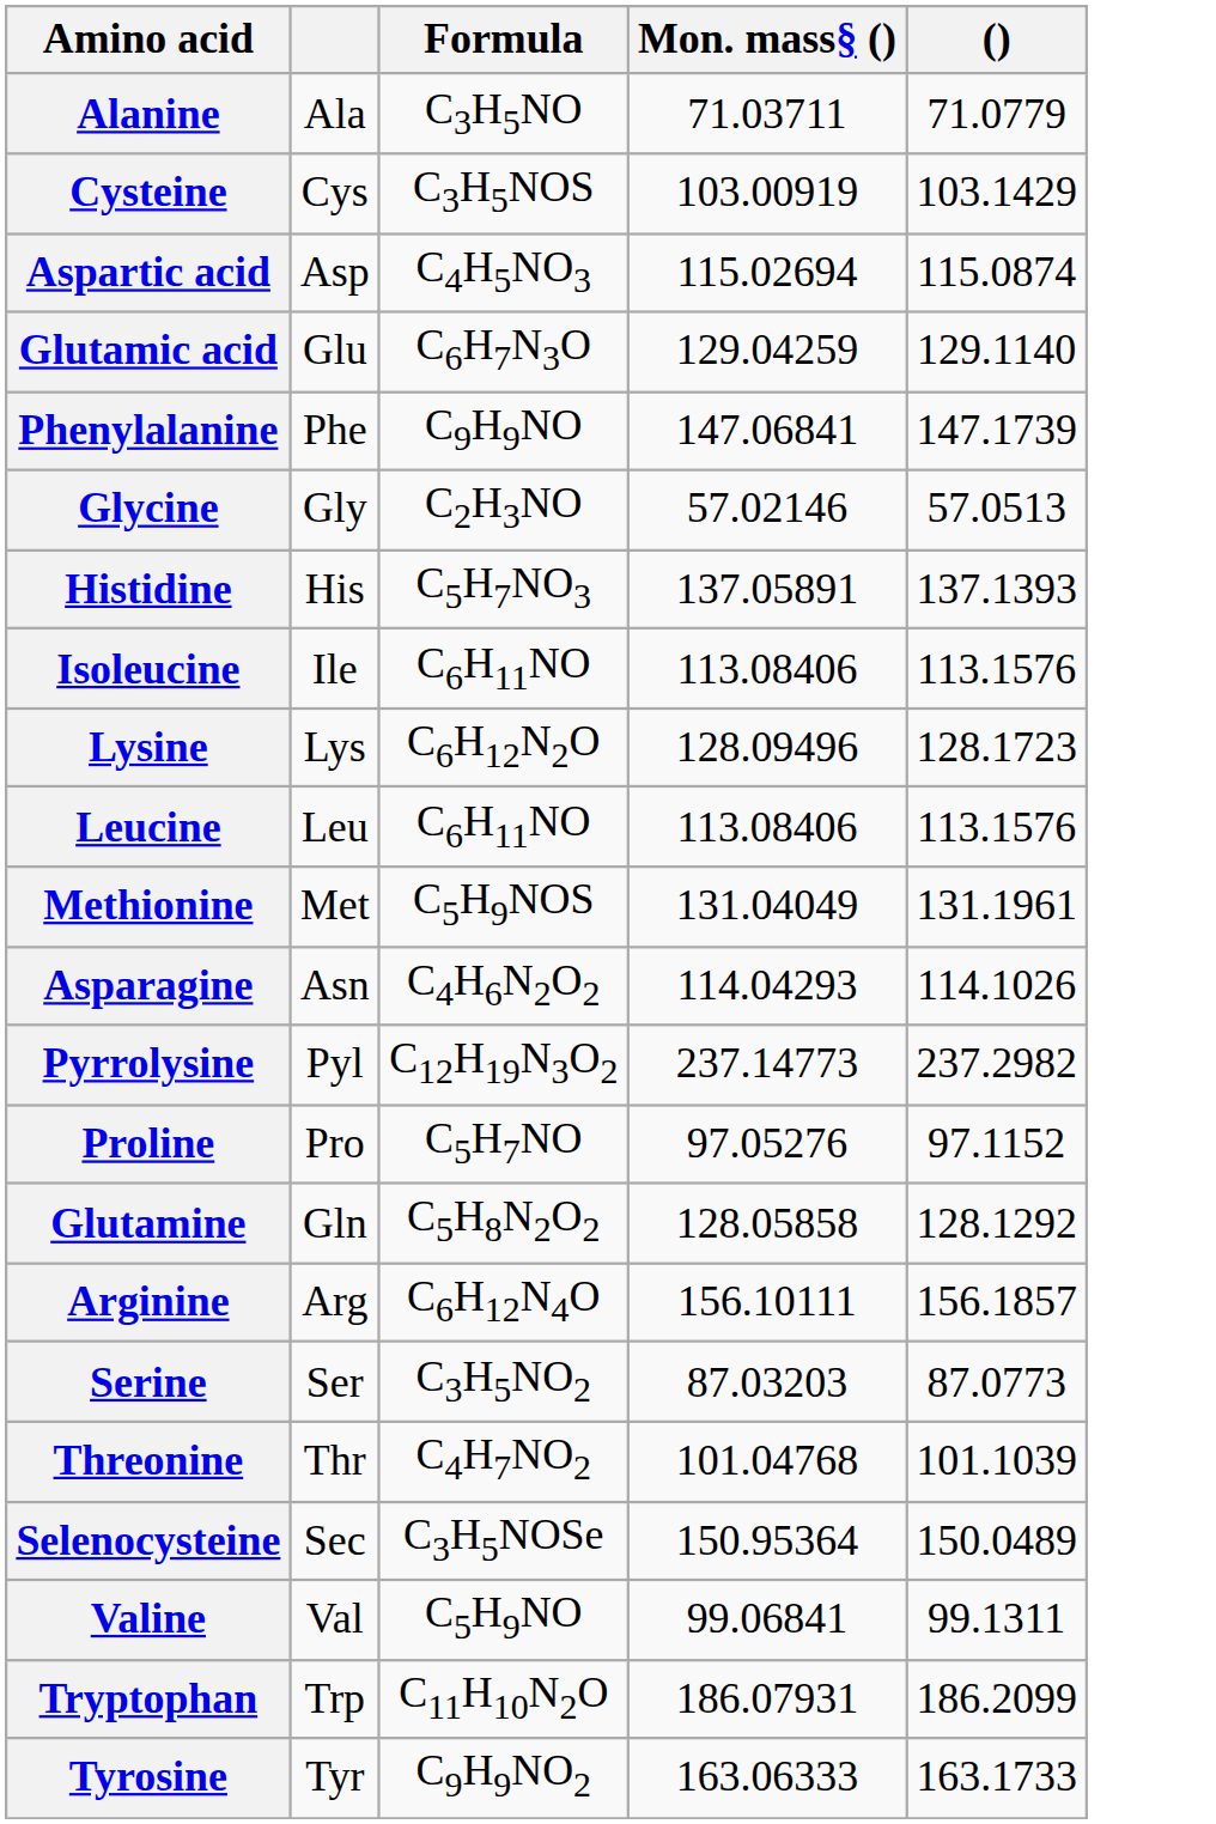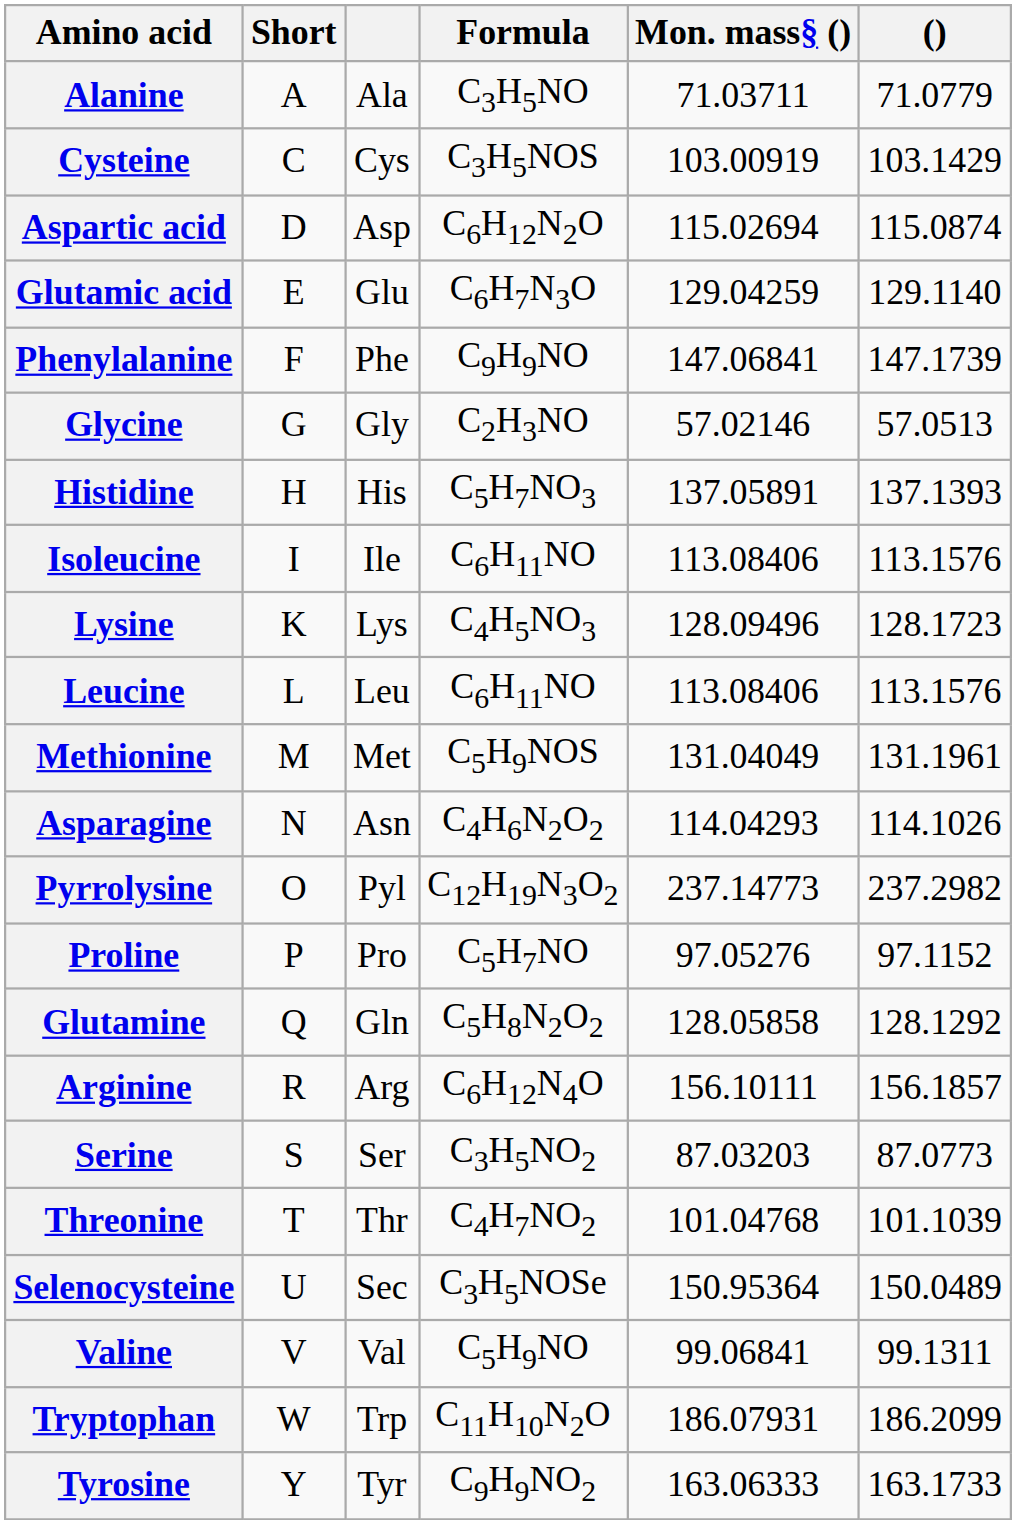+ column: Short | A | C | D | E | F | G | H | I | K | L | M | N | O | P | Q | R | S | T | U | V | W | Y
Aspartic acid | Formula: C4H5NO3 -> C6H12N2O
Lysine | Formula: C6H12N2O -> C4H5NO3
